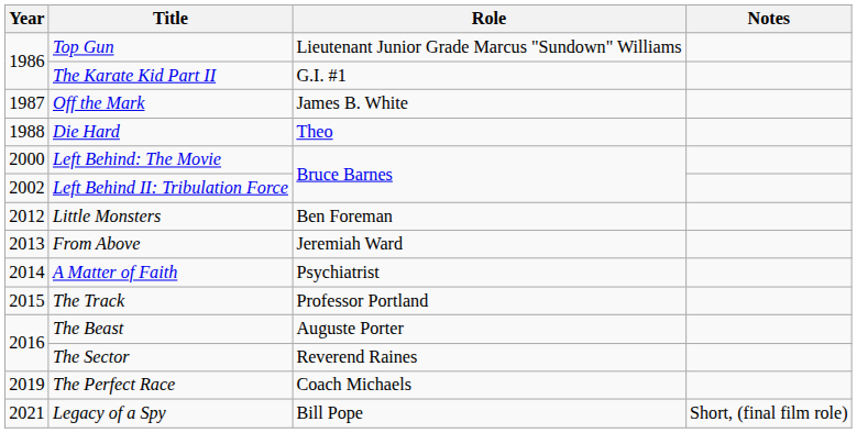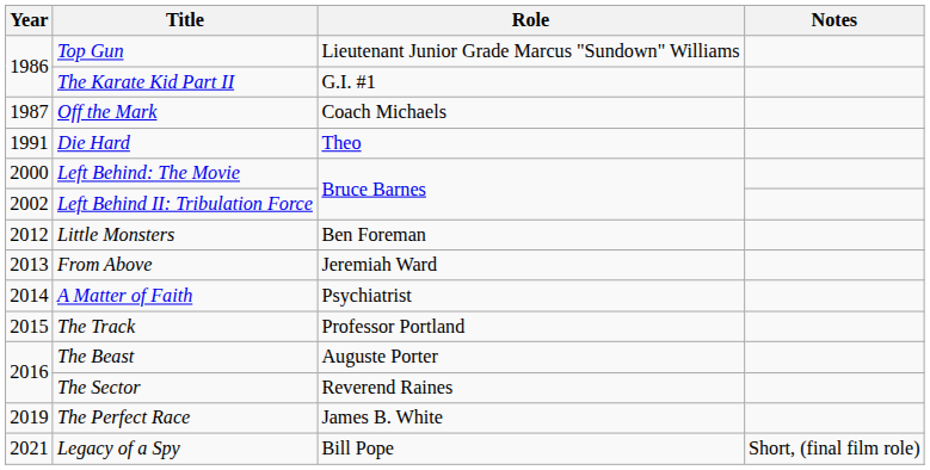Off the Mark | Role: James B. White -> Coach Michaels
Die Hard | Year: 1988 -> 1991
The Perfect Race | Role: Coach Michaels -> James B. White
